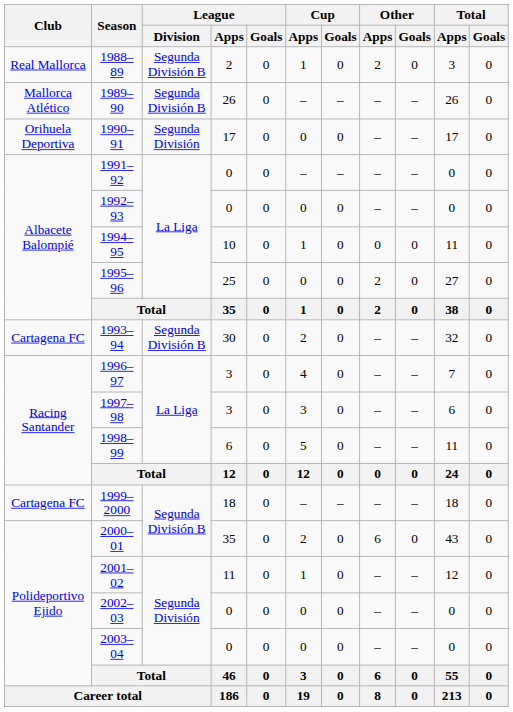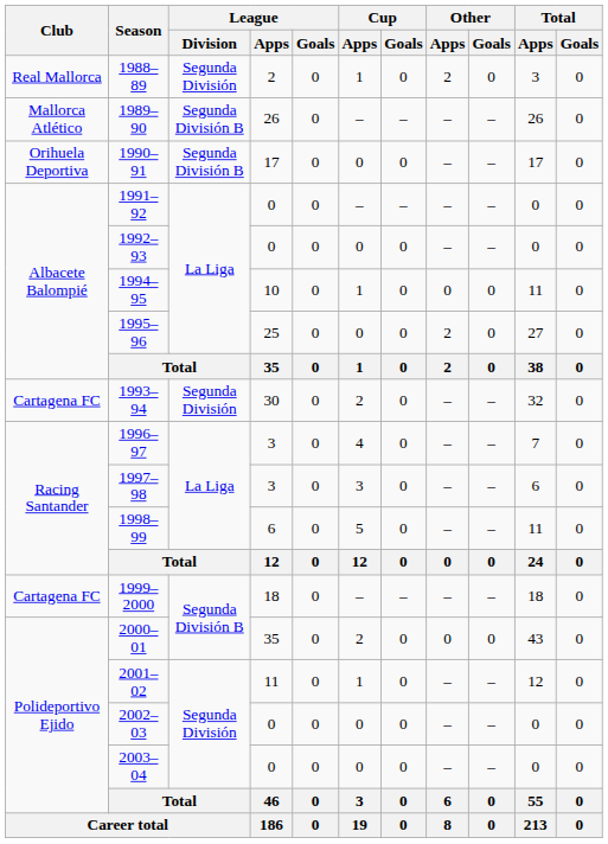1988–89 | League / Division: Segunda División B -> Segunda División
1990–91 | League / Division: Segunda División -> Segunda División B
1993–94 | League / Division: Segunda División B -> Segunda División
2000–01 | Other / Apps: 6 -> 0
